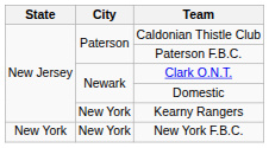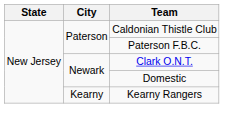Kearny Rangers | City: New York -> Kearny
- row: New York | New York | New York F.B.C.
